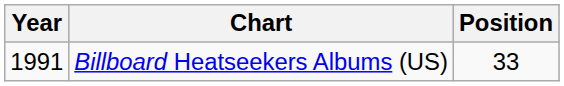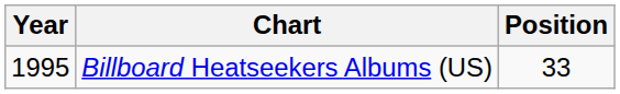Billboard Heatseekers Albums (US) | Year: 1991 -> 1995
